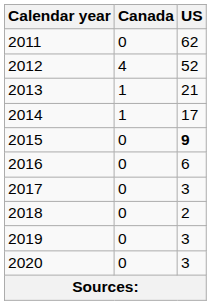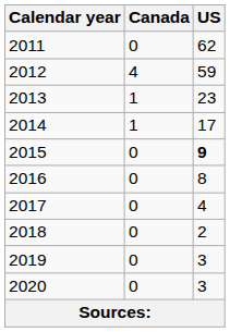2012 | US: 52 -> 59
2013 | US: 21 -> 23
2016 | US: 6 -> 8
2017 | US: 3 -> 4
